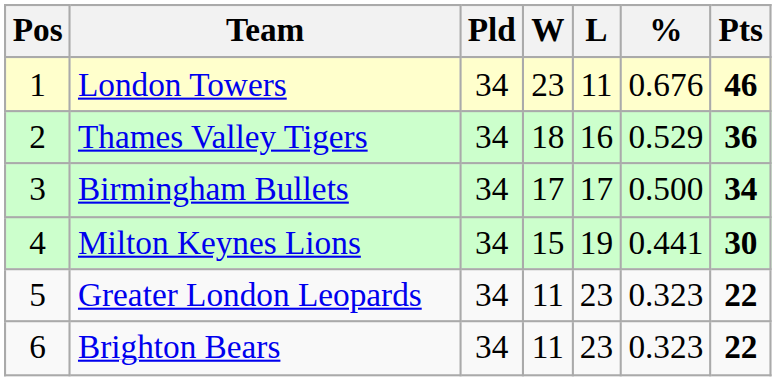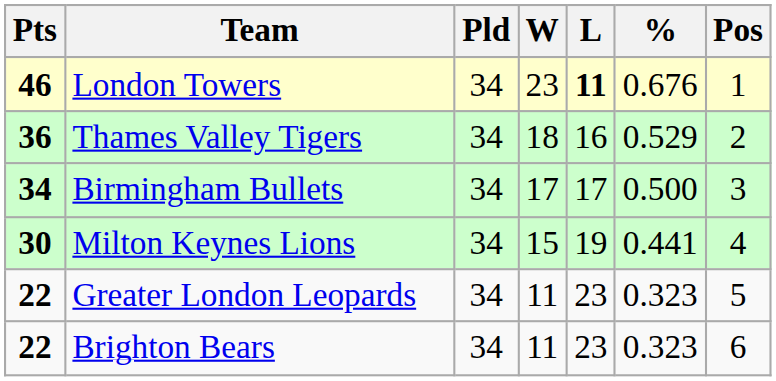columns swapped: Pos <-> Pts
London Towers | L: normal -> bold
